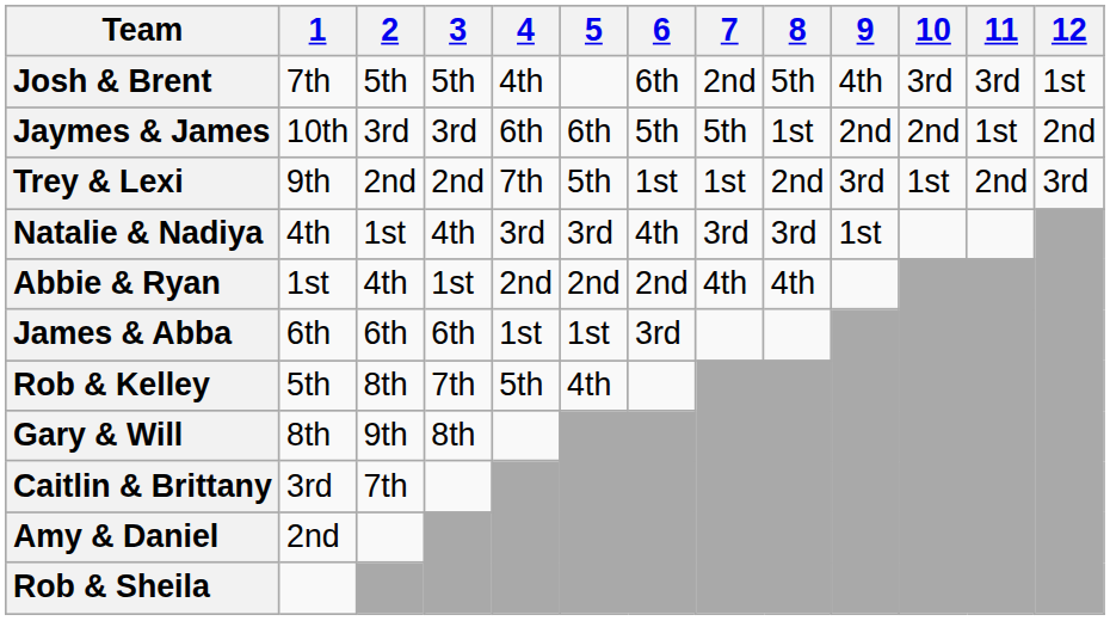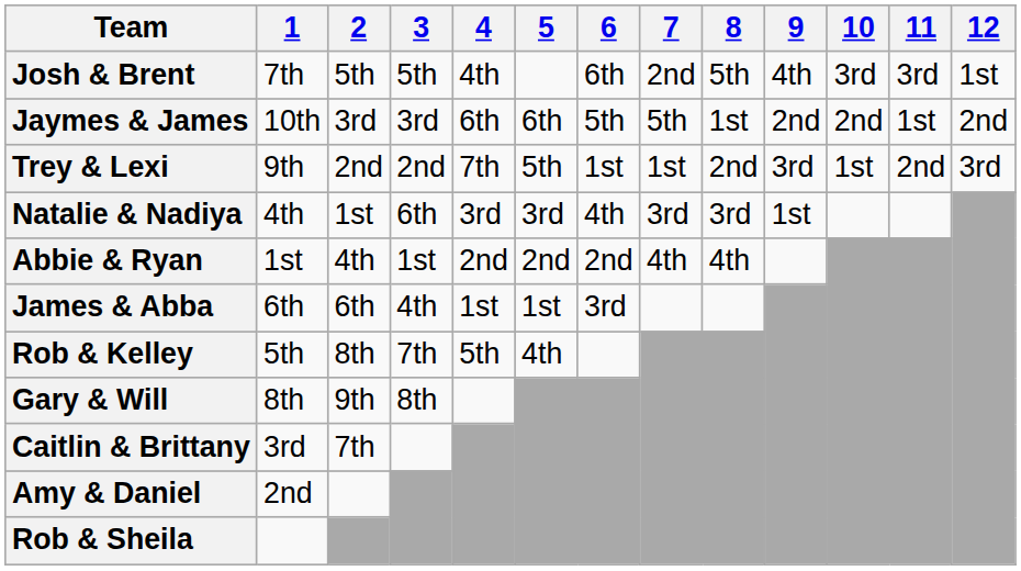Natalie & Nadiya | 3: 4th -> 6th
James & Abba | 3: 6th -> 4th
